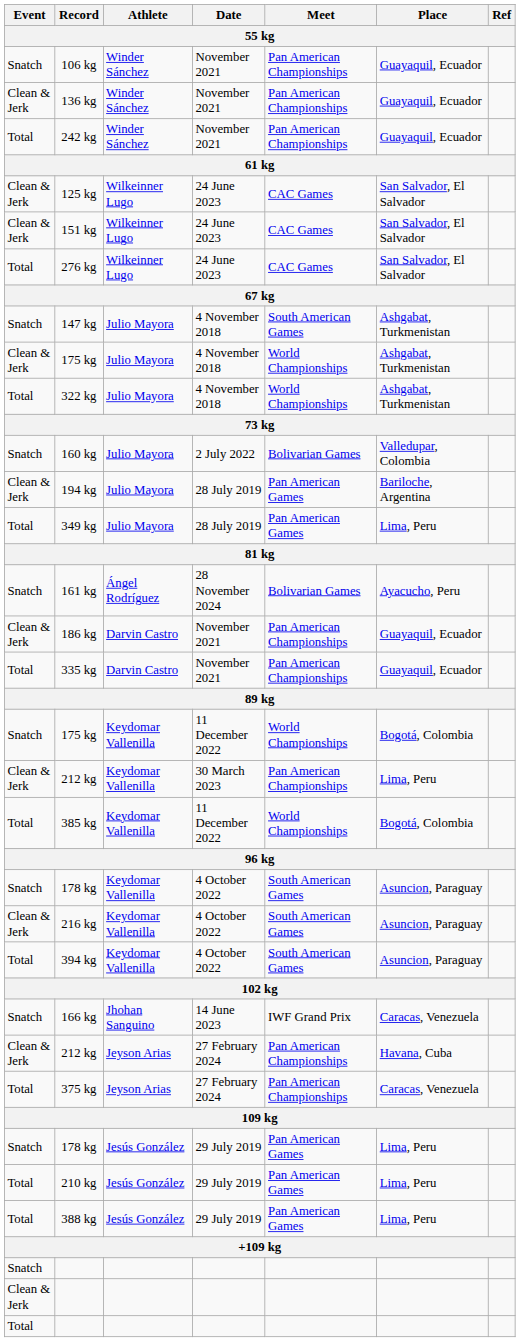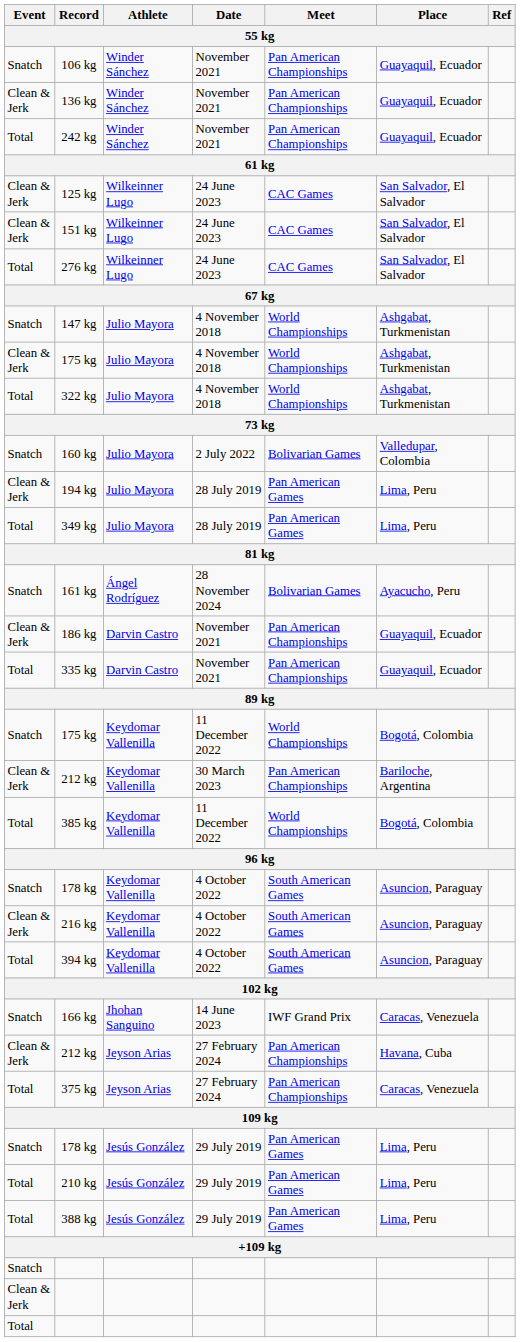147 kg | Meet: South American Games -> World Championships
194 kg | Place: Bariloche, Argentina -> Lima, Peru
212 kg / 30 March 2023 | Place: Lima, Peru -> Bariloche, Argentina
